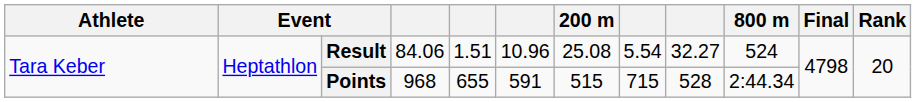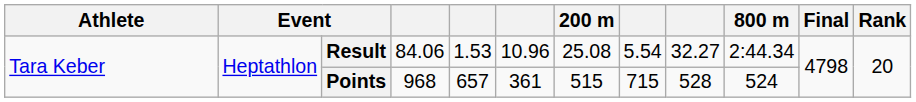Result | column 5: 1.51 -> 1.53
Result | 800 m: 524 -> 2:44.34
Points | column 5: 655 -> 657
Points | column 6: 591 -> 361
Points | 800 m: 2:44.34 -> 524
